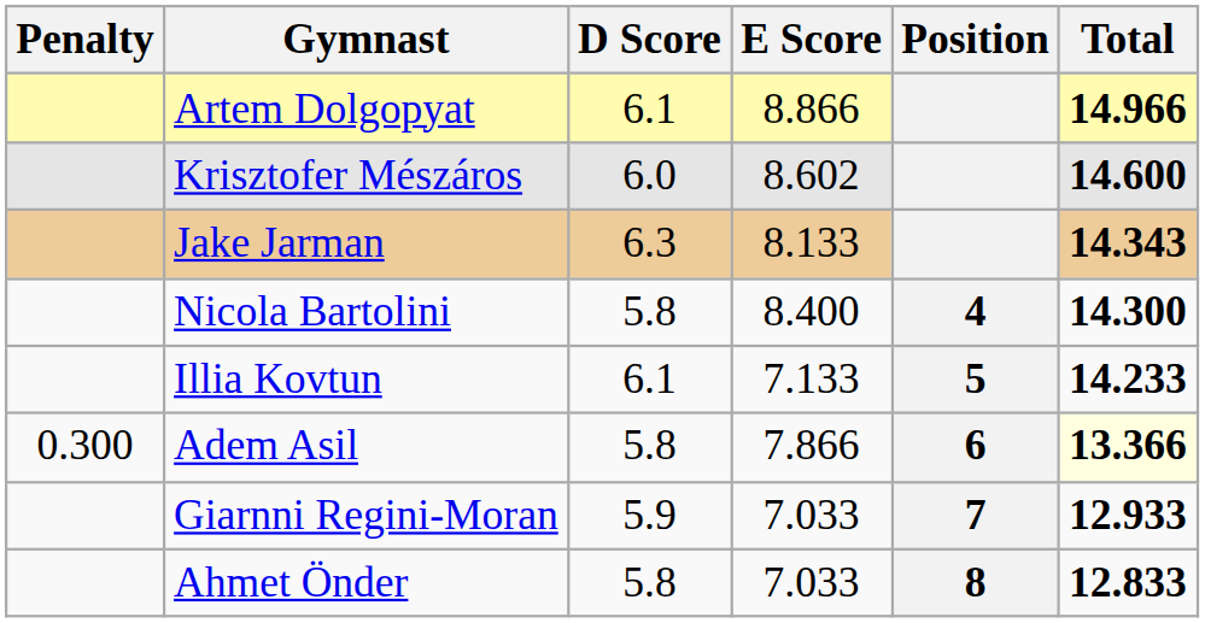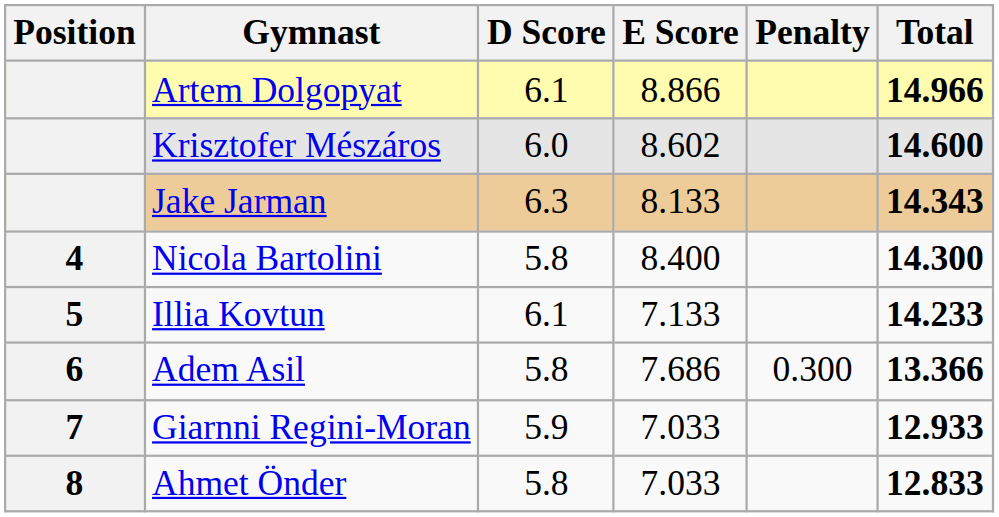columns swapped: Position <-> Penalty
Adem Asil | E Score: 7.866 -> 7.686
Adem Asil | Total: lightyellow background -> no background
